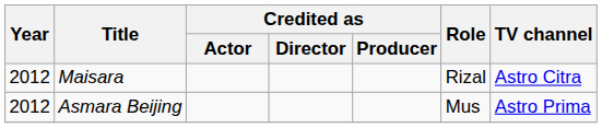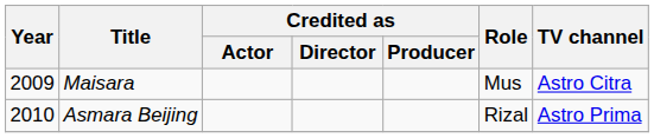Maisara | Year: 2012 -> 2009
Maisara | Role: Rizal -> Mus
Asmara Beijing | Year: 2012 -> 2010
Asmara Beijing | Role: Mus -> Rizal
